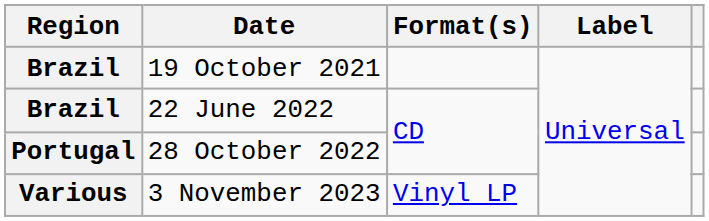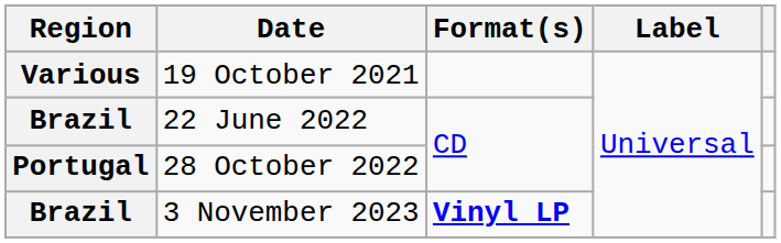19 October 2021 | Region: Brazil -> Various
3 November 2023 | Region: Various -> Brazil
3 November 2023 | Format(s): normal -> bold
